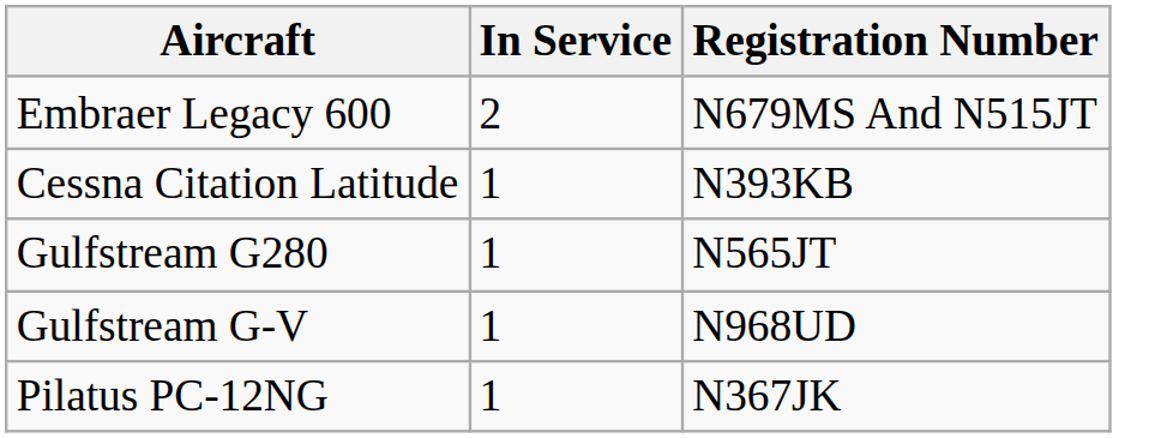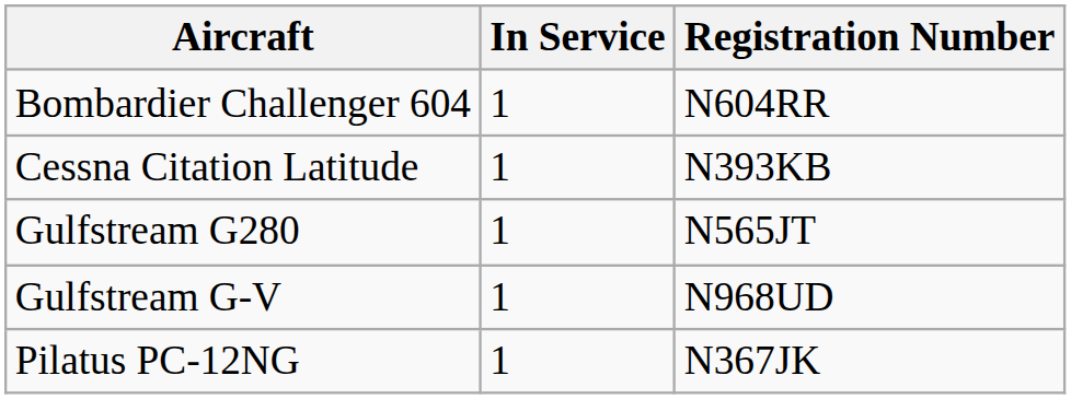- row: Embraer Legacy 600 | 2 | N679MS And N515JT
+ row: Bombardier Challenger 604 | 1 | N604RR
